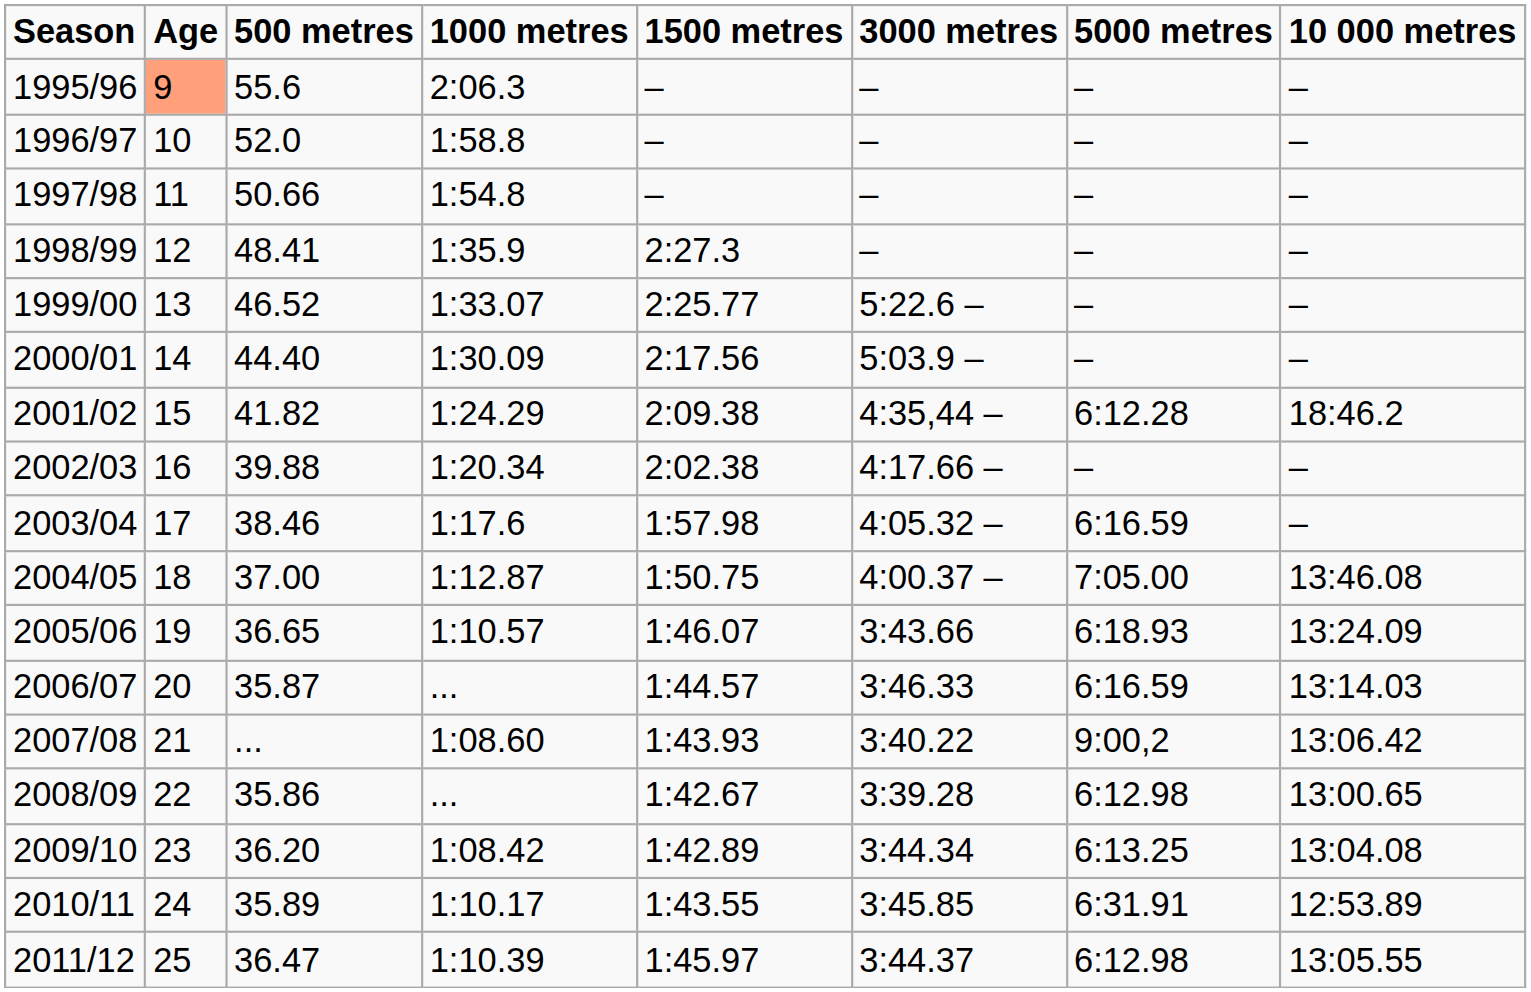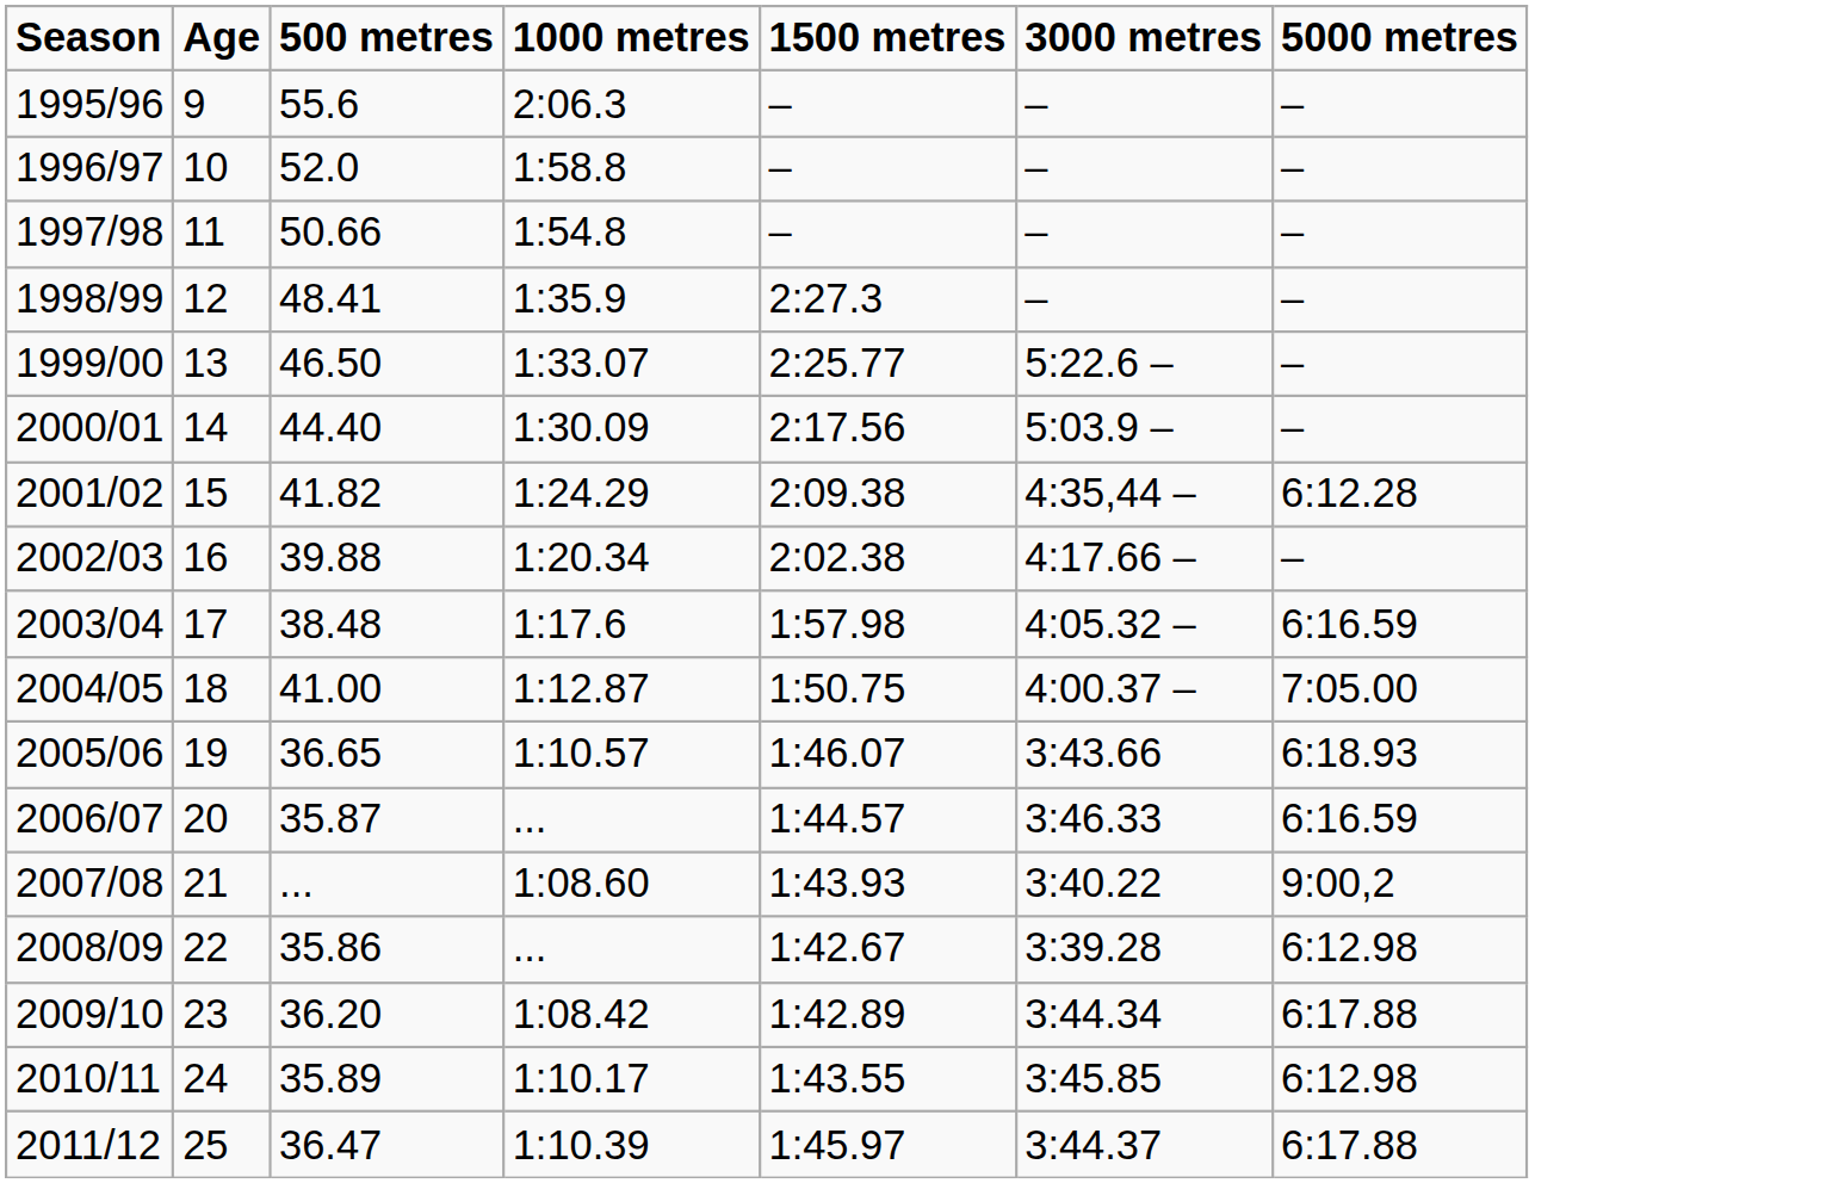- column: 10 000 metres | – | – | – | – | – | – | 18:46.2 | – | – | 13:46.08 | 13:24.09 | 13:14.03 | 13:06.42 | 13:00.65 | 13:04.08 | 12:53.89 | 13:05.55
1995/96 | Age: lightsalmon background -> no background
1999/00 | 500 metres: 46.52 -> 46.50
2003/04 | 500 metres: 38.46 -> 38.48
2004/05 | 500 metres: 37.00 -> 41.00
2009/10 | 5000 metres: 6:13.25 -> 6:17.88
2010/11 | 5000 metres: 6:31.91 -> 6:12.98
2011/12 | 5000 metres: 6:12.98 -> 6:17.88
